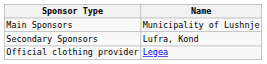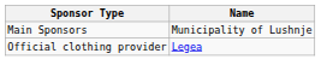- row: Secondary Sponsors | Lufra, Kond
